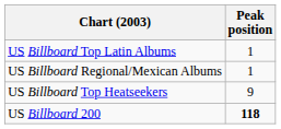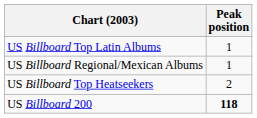US Billboard Top Heatseekers | Peak position: 9 -> 2
